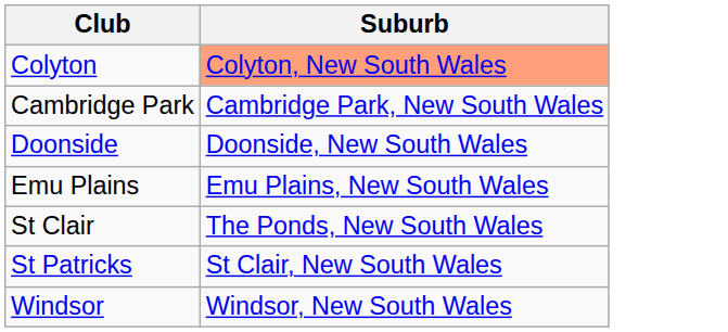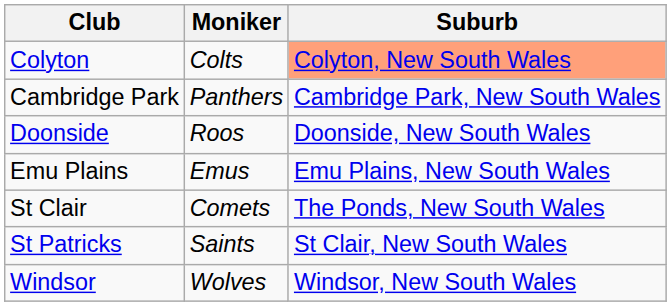+ column: Moniker | Colts | Panthers | Roos | Emus | Comets | Saints | Wolves
